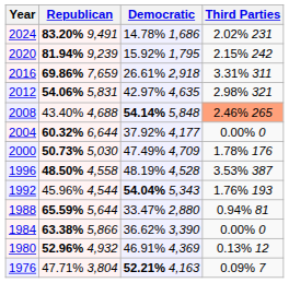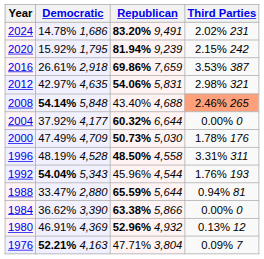columns swapped: Republican <-> Democratic
2016 | Third Parties: 3.31% 311 -> 3.53% 387
1996 | Third Parties: 3.53% 387 -> 3.31% 311
